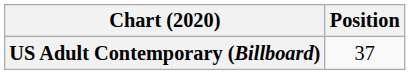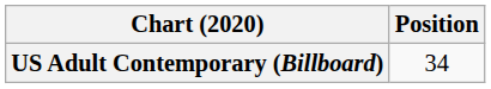US Adult Contemporary (Billboard) | Position: 37 -> 34
